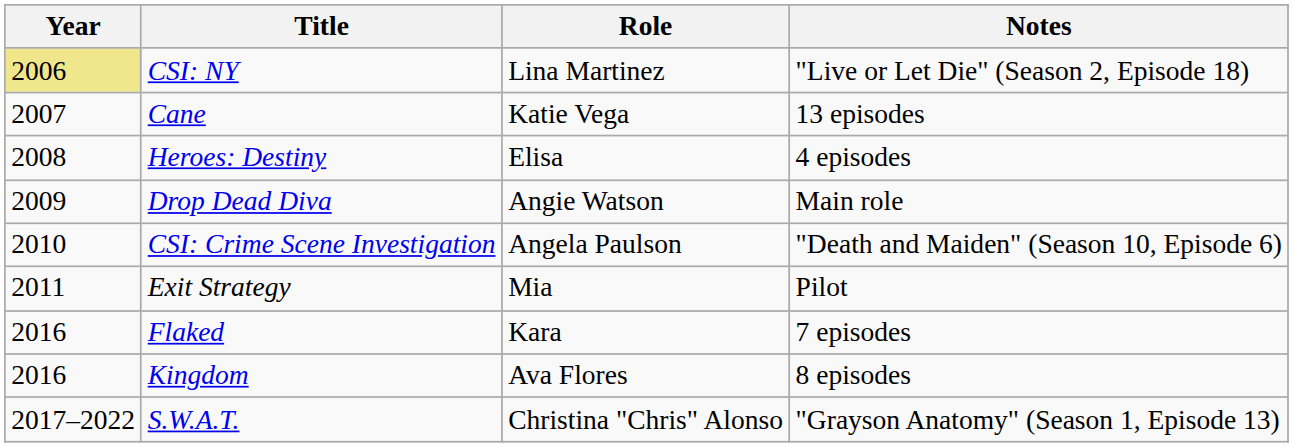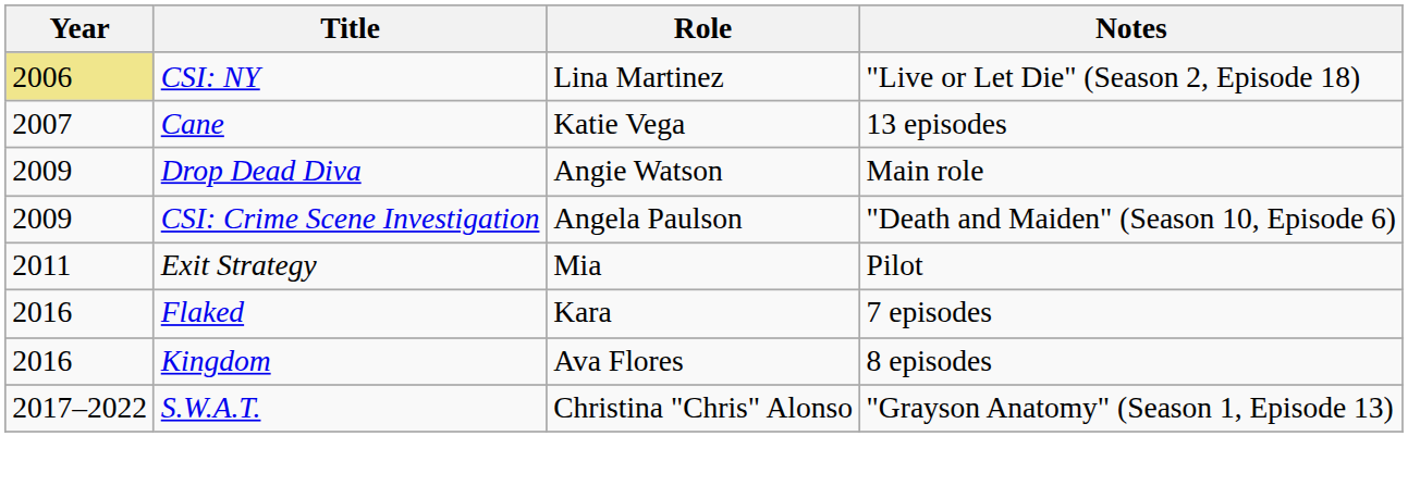- row: 2008 | Heroes: Destiny | Elisa | 4 episodes
CSI: Crime Scene Investigation | Year: 2010 -> 2009
